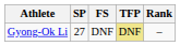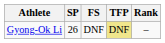Gyong-Ok Li | SP: 27 -> 26
